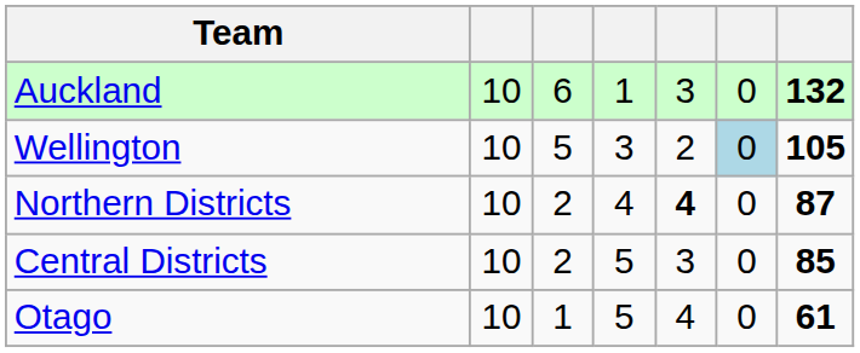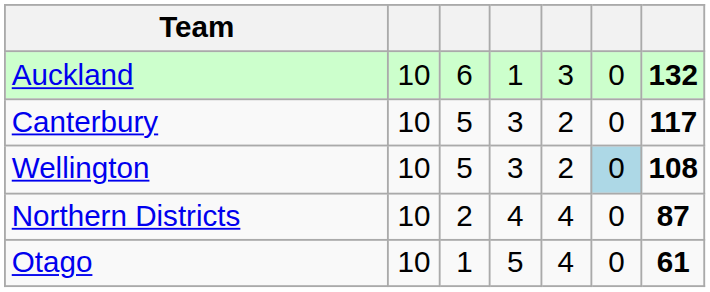+ row: Canterbury | 10 | 5 | 3 | 2 | 0 | 117
Wellington | column 7: 105 -> 108
Northern Districts | column 5: bold -> normal
- row: Central Districts | 10 | 2 | 5 | 3 | 0 | 85
